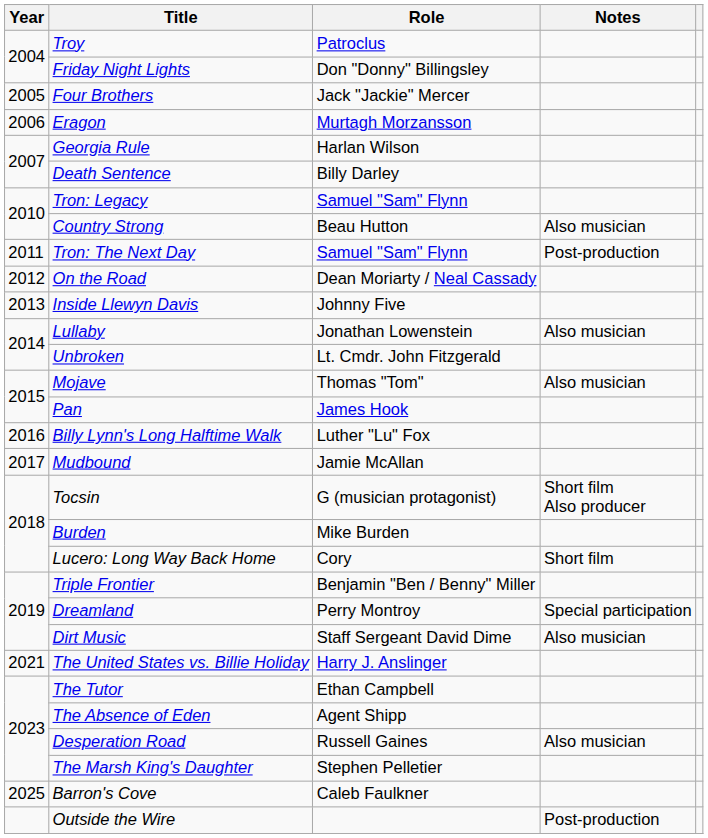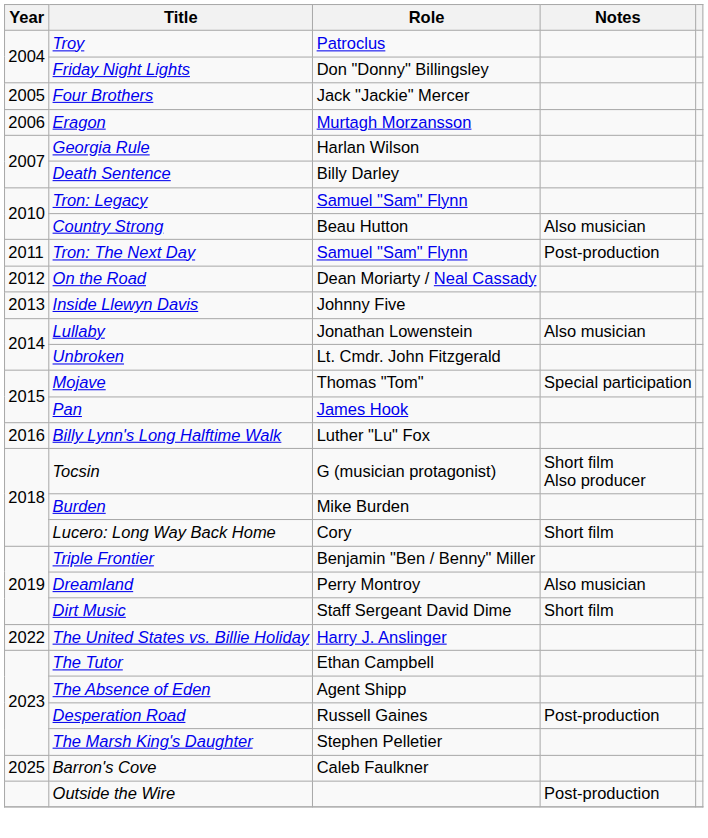Mojave | Notes: Also musician -> Special participation
- row: 2017 | Mudbound | Jamie McAllan
Dreamland | Notes: Special participation -> Also musician
Dirt Music | Notes: Also musician -> Short film
The United States vs. Billie Holiday | Year: 2021 -> 2022
Desperation Road | Notes: Also musician -> Post-production
